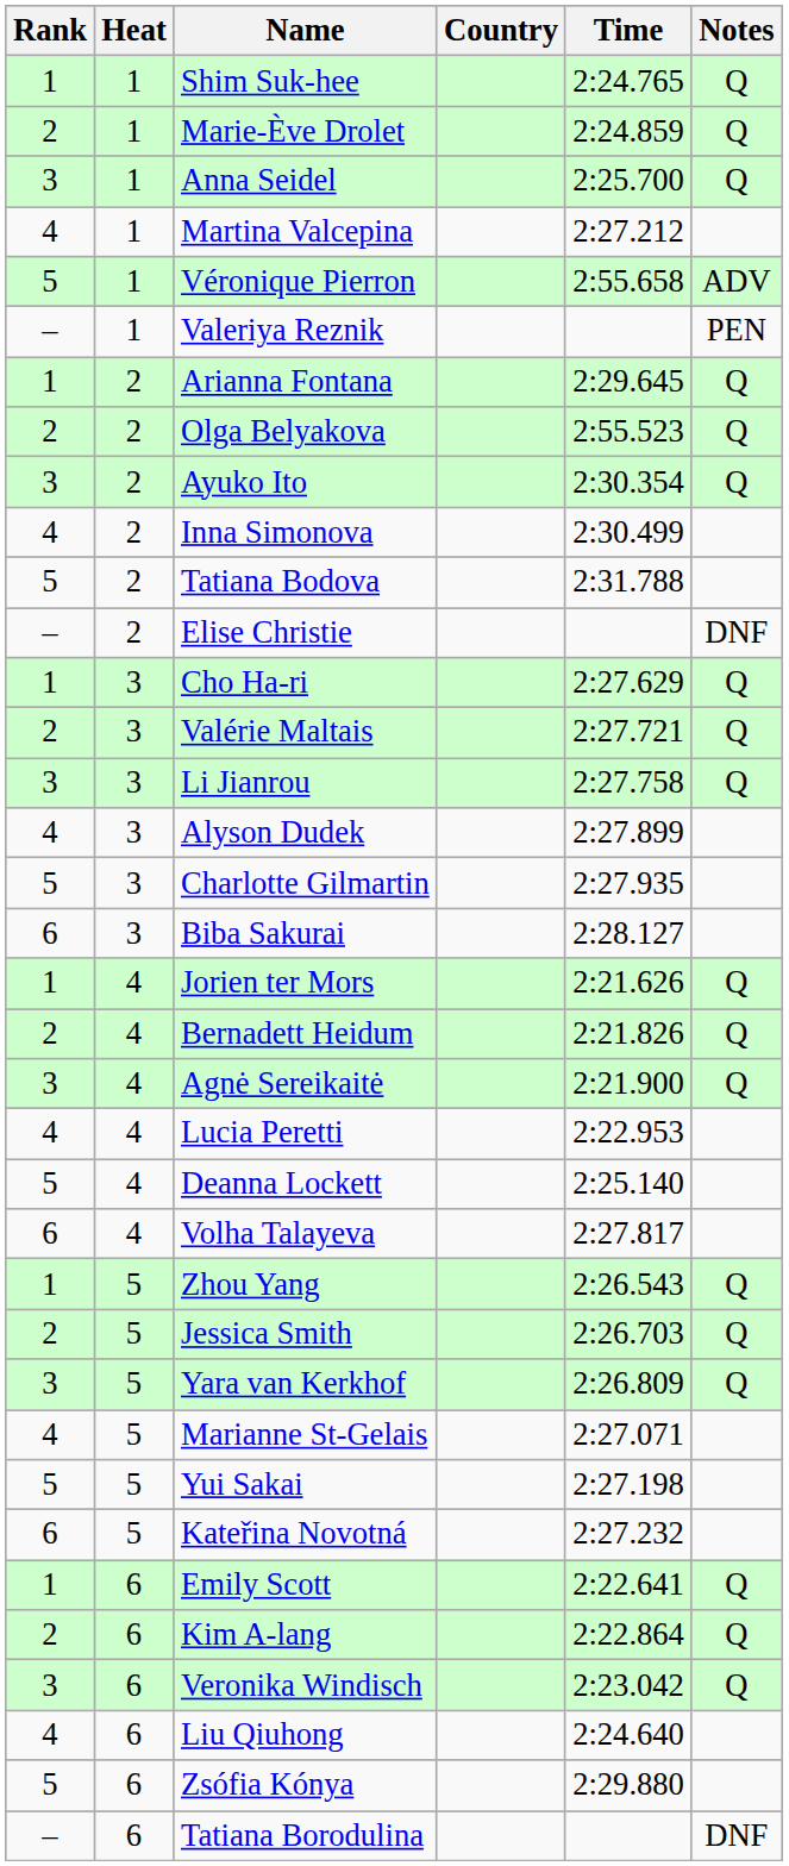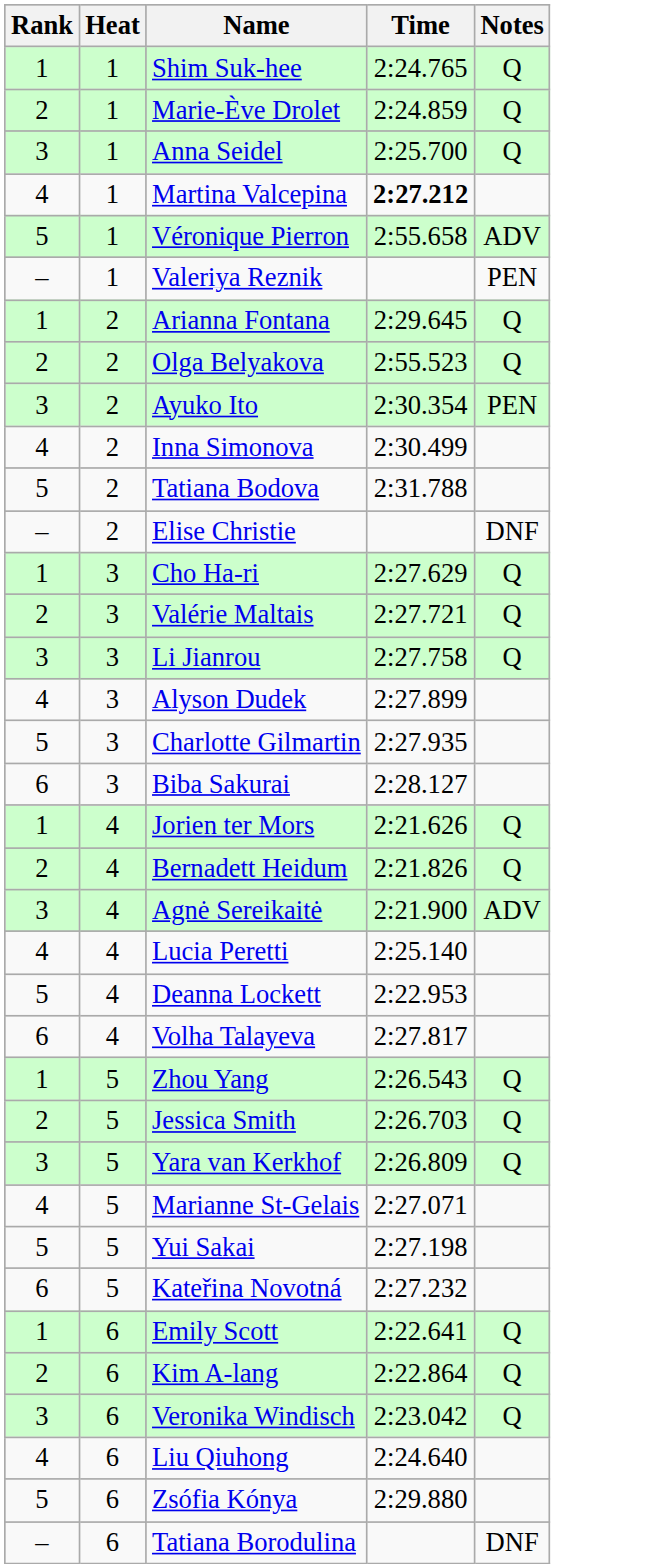- column: Country
Martina Valcepina | Time: normal -> bold
Ayuko Ito | Notes: Q -> PEN
Agnė Sereikaitė | Notes: Q -> ADV
Lucia Peretti | Time: 2:22.953 -> 2:25.140
Deanna Lockett | Time: 2:25.140 -> 2:22.953
